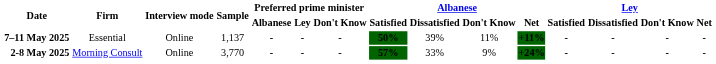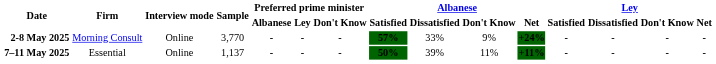rows swapped: 7–11 May 2025 <-> 2-8 May 2025
